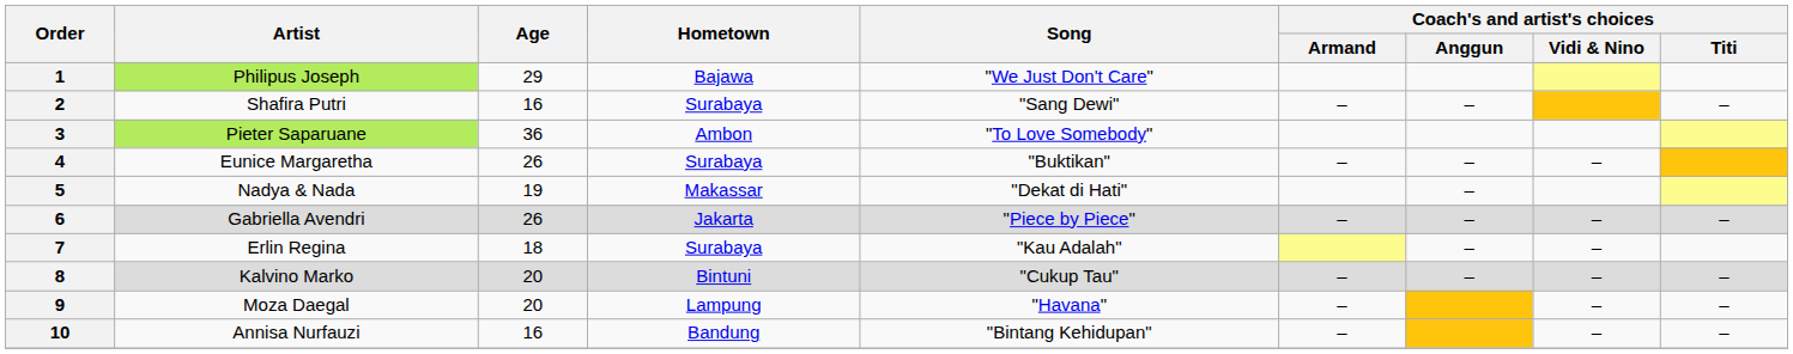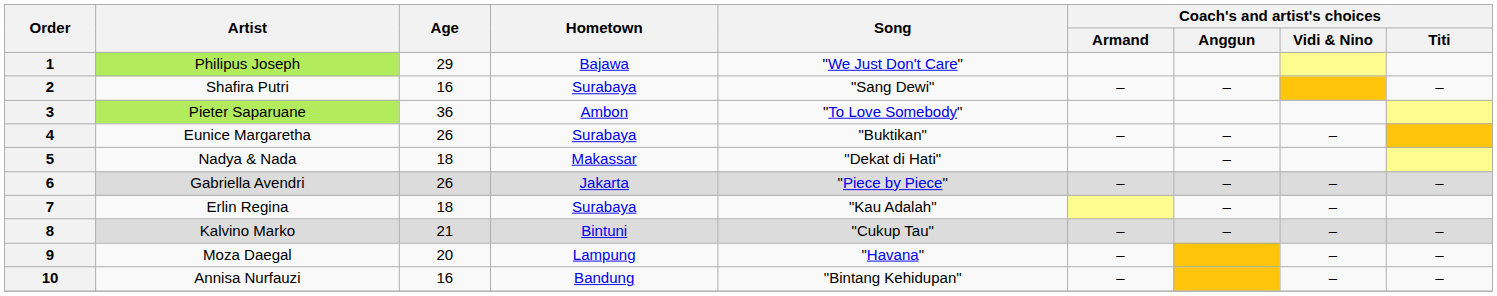5 | Age: 19 -> 18
8 | Age: 20 -> 21
